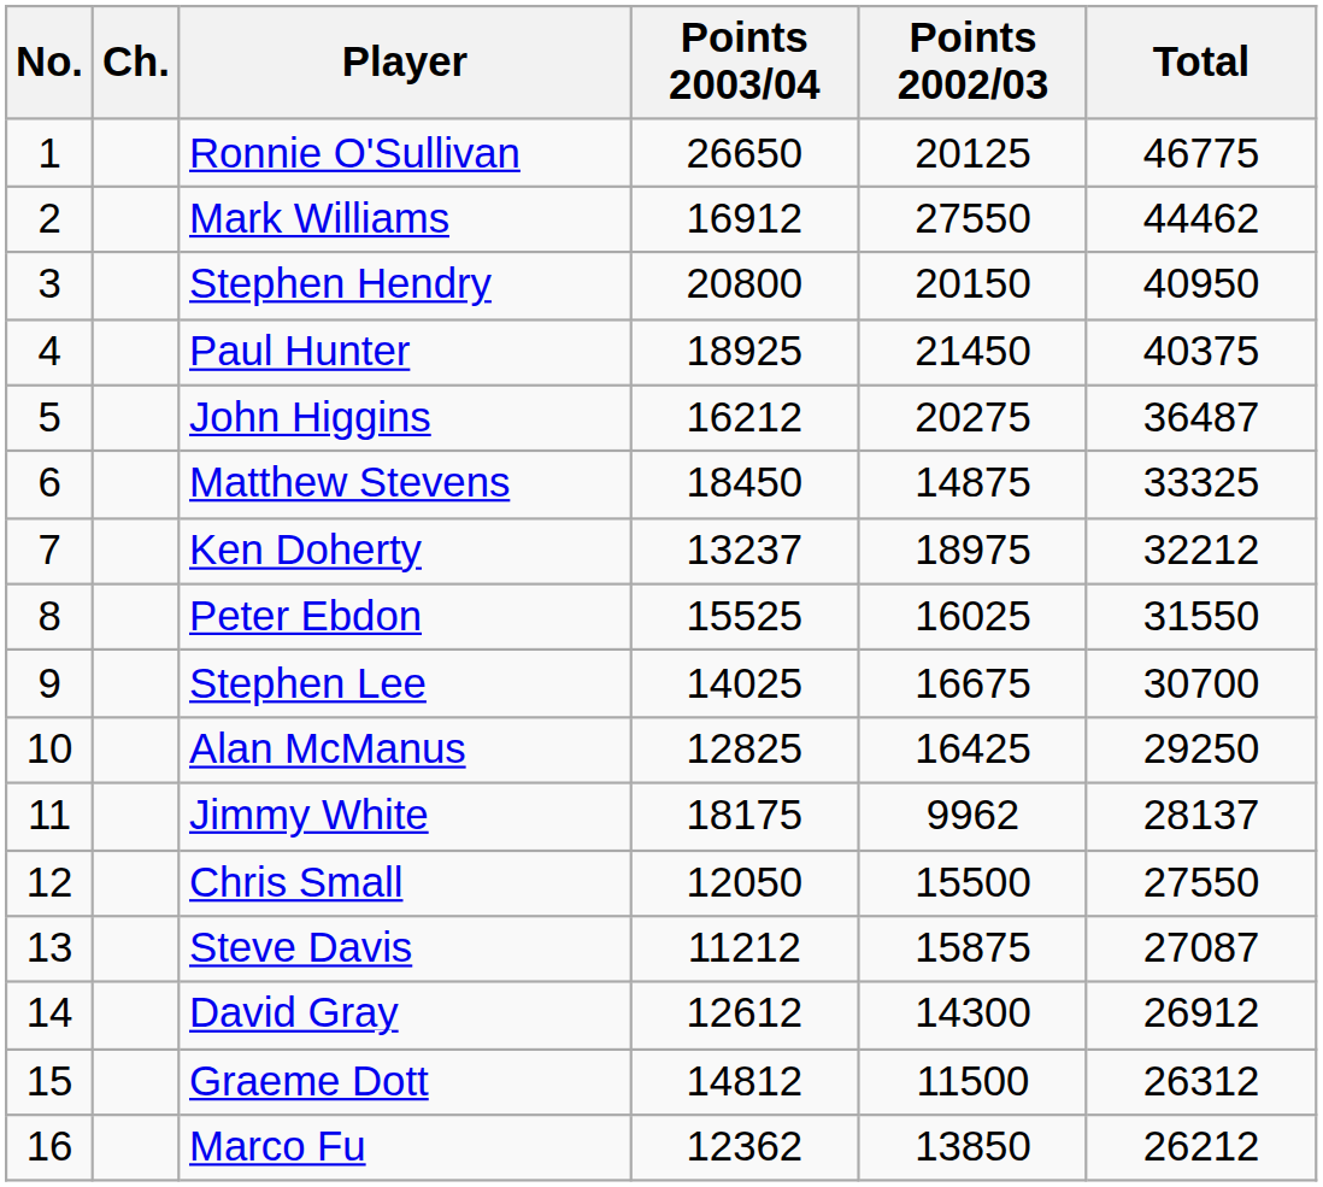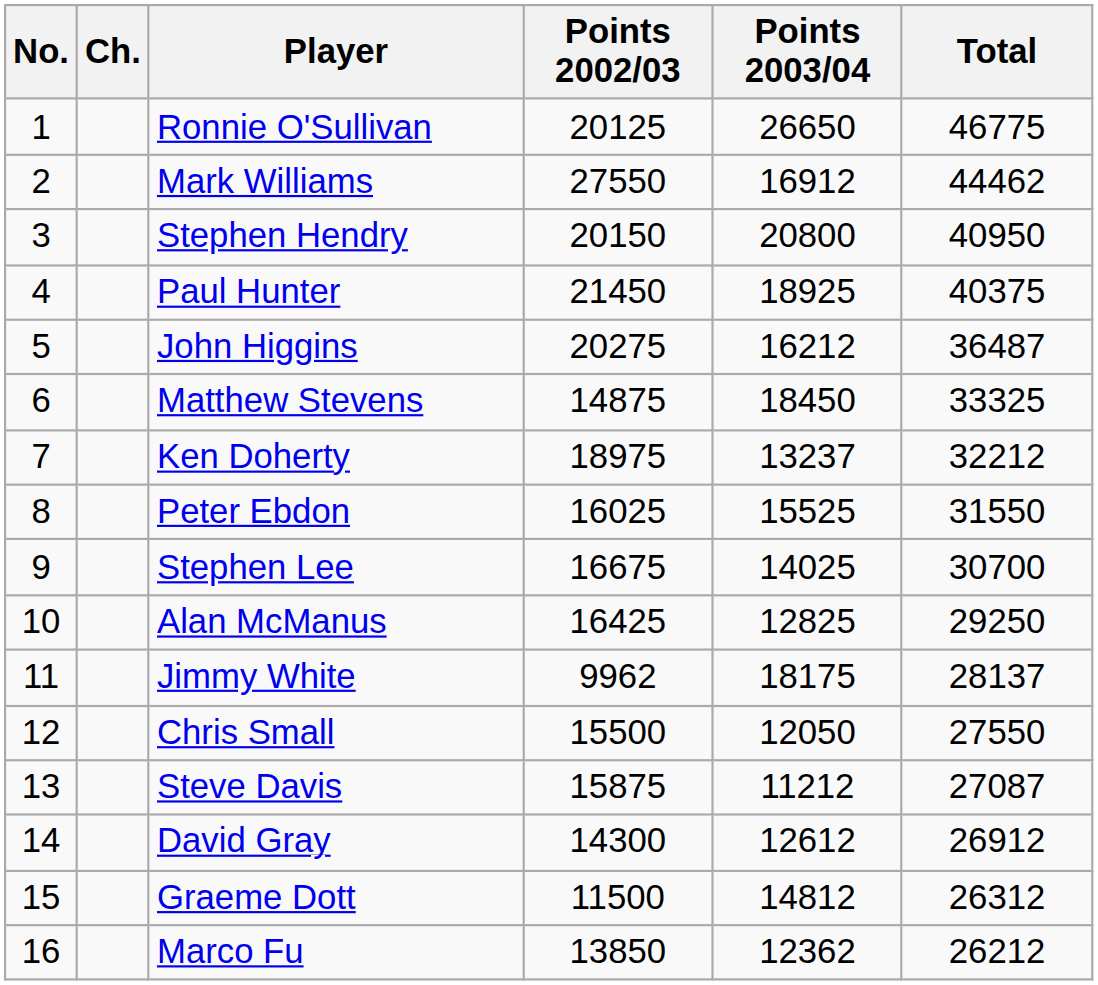columns swapped: Points 2002/03 <-> Points 2003/04
